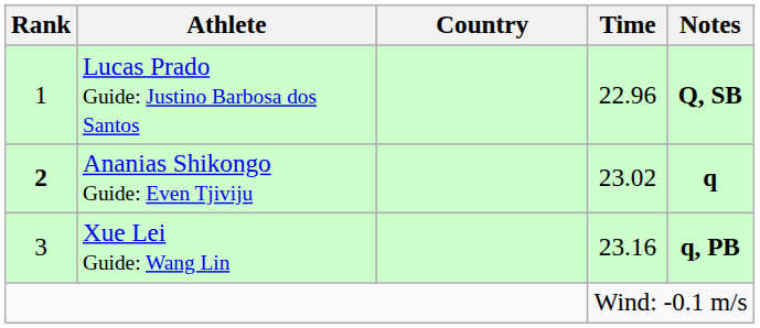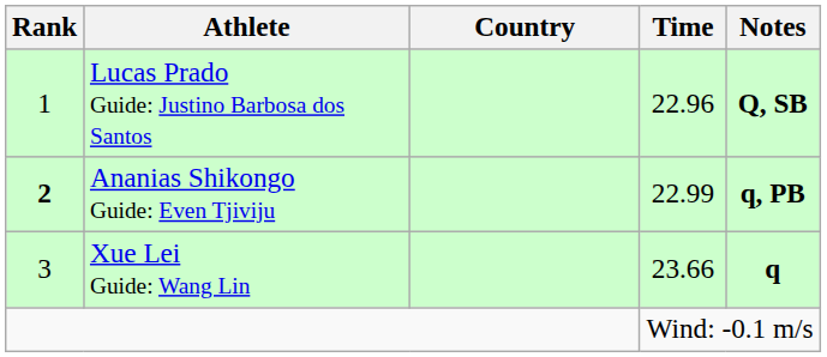Ananias Shikongo Guide: Even Tjiviju | Time: 23.02 -> 22.99
Ananias Shikongo Guide: Even Tjiviju | Notes: q -> q, PB
Xue Lei Guide: Wang Lin | Time: 23.16 -> 23.66
Xue Lei Guide: Wang Lin | Notes: q, PB -> q
